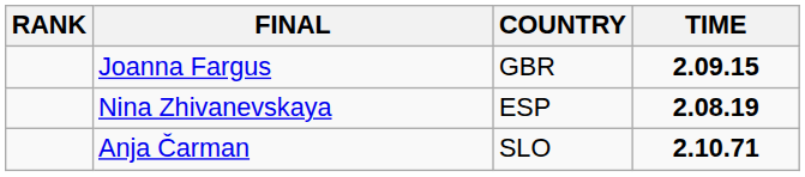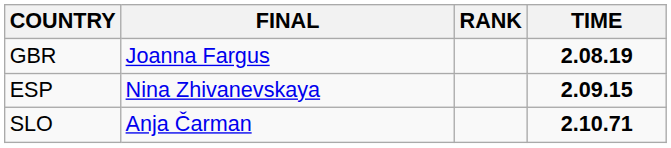columns swapped: RANK <-> COUNTRY
Joanna Fargus | TIME: 2.09.15 -> 2.08.19
Nina Zhivanevskaya | TIME: 2.08.19 -> 2.09.15
